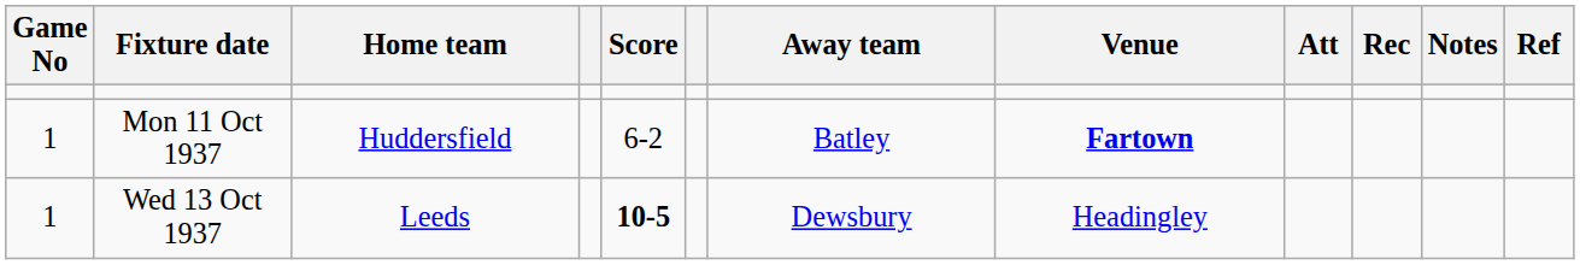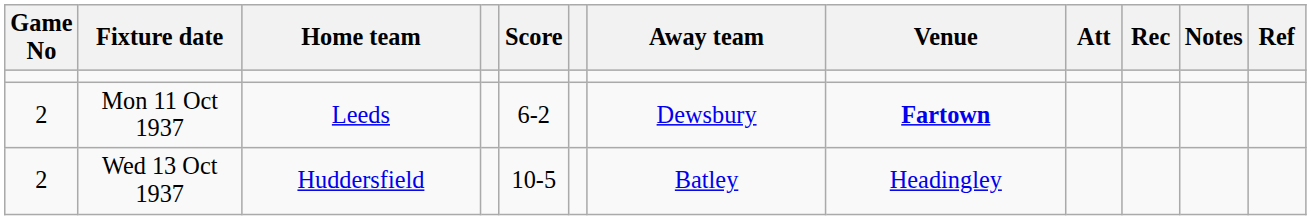Mon 11 Oct 1937 | Game No: 1 -> 2
Mon 11 Oct 1937 | Home team: Huddersfield -> Leeds
Mon 11 Oct 1937 | Away team: Batley -> Dewsbury
Wed 13 Oct 1937 | Game No: 1 -> 2
Wed 13 Oct 1937 | Home team: Leeds -> Huddersfield
Wed 13 Oct 1937 | Score: bold -> normal
Wed 13 Oct 1937 | Away team: Dewsbury -> Batley
